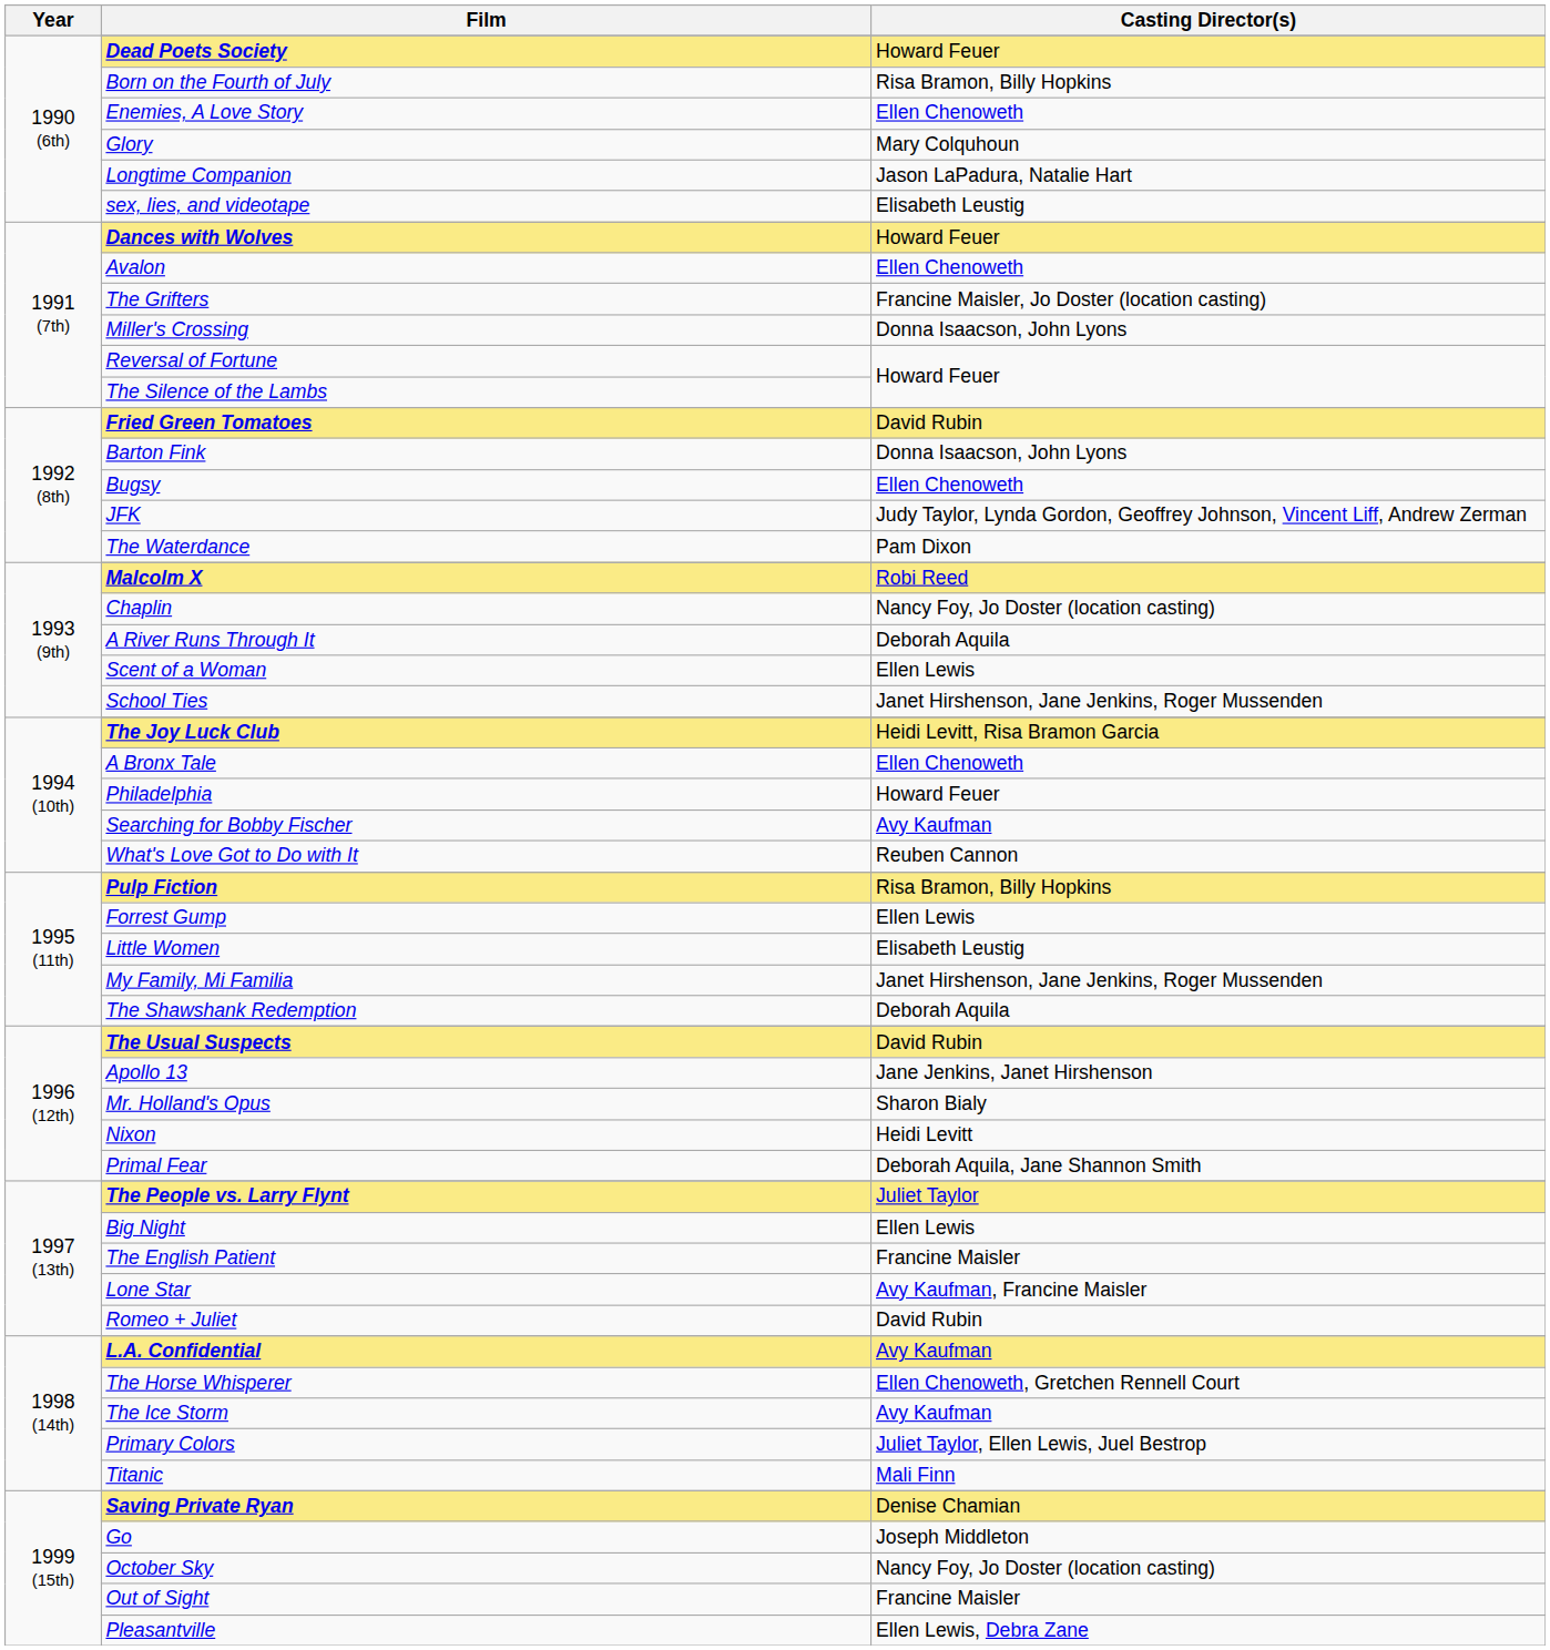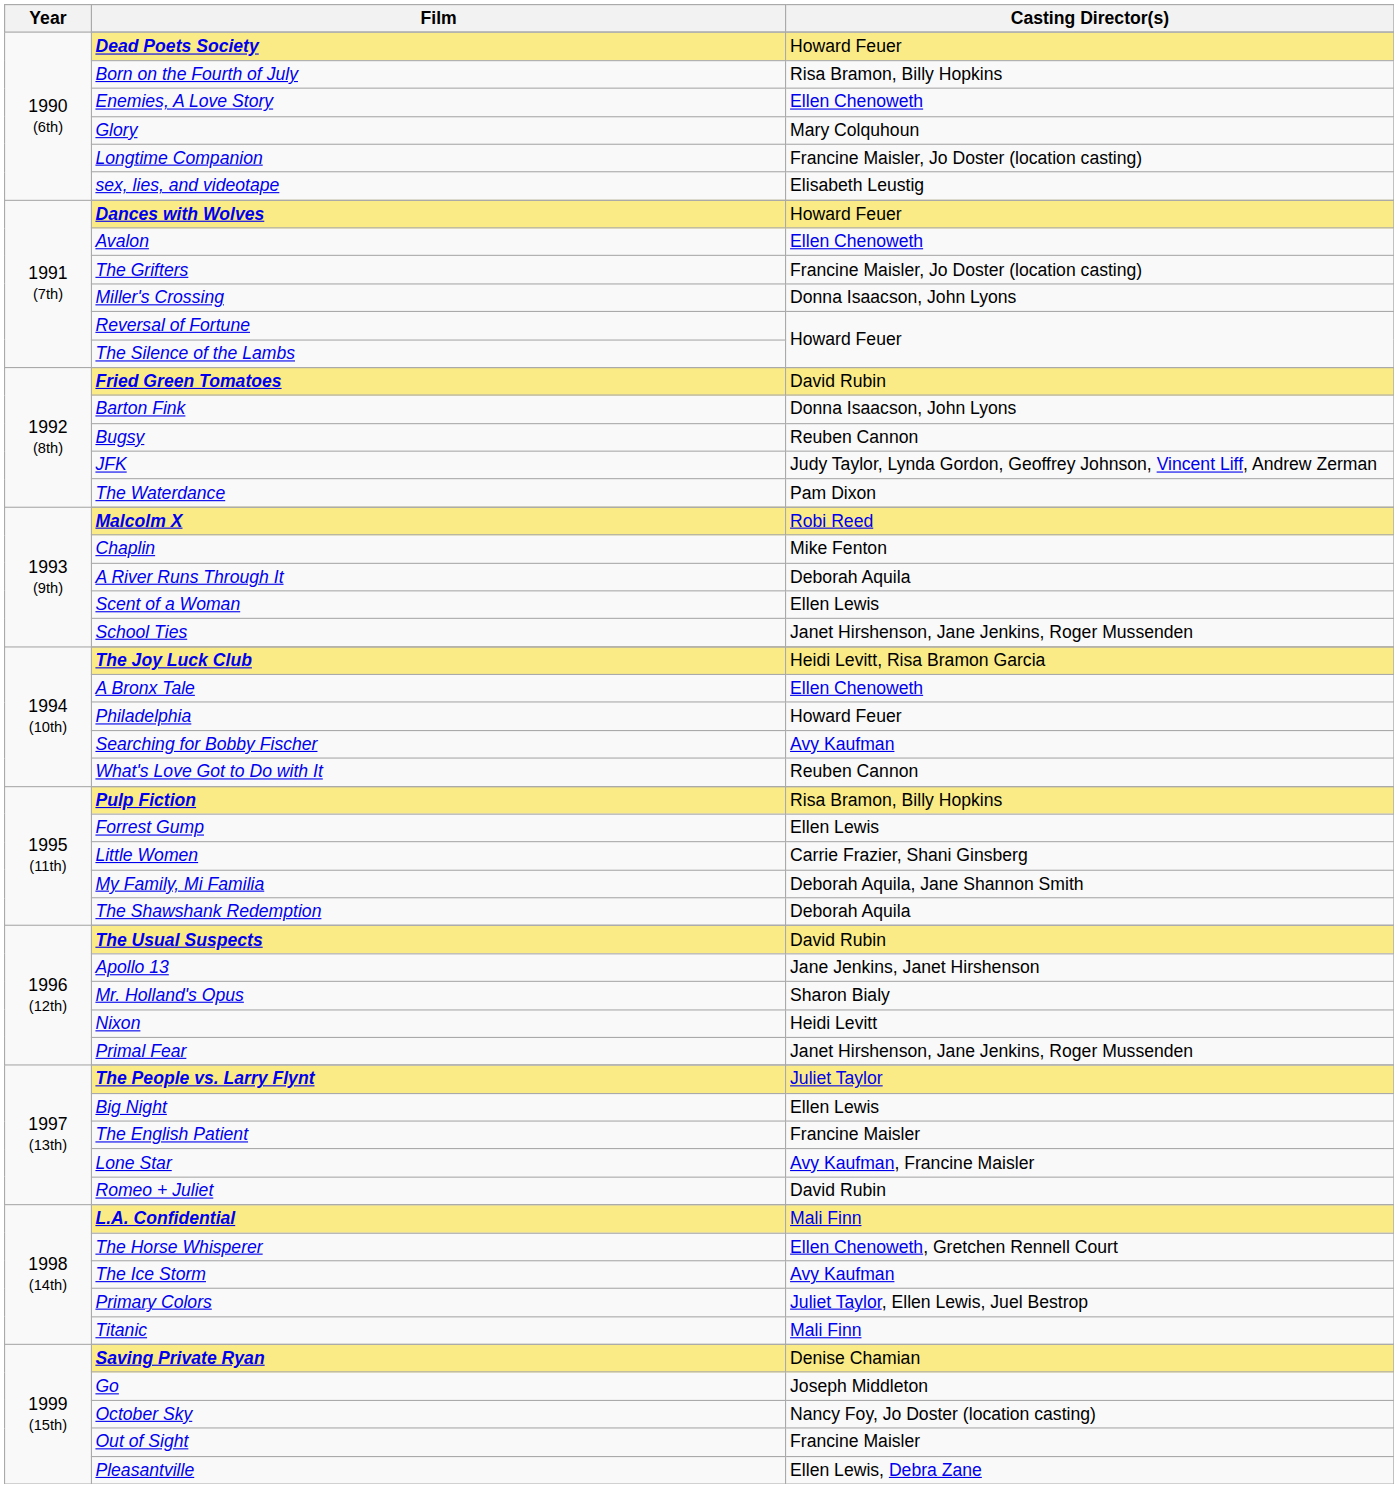Longtime Companion | Casting Director(s): Jason LaPadura, Natalie Hart -> Francine Maisler, Jo Doster (location casting)
Bugsy | Casting Director(s): Ellen Chenoweth -> Reuben Cannon
Chaplin | Casting Director(s): Nancy Foy, Jo Doster (location casting) -> Mike Fenton
Little Women | Casting Director(s): Elisabeth Leustig -> Carrie Frazier, Shani Ginsberg
My Family, Mi Familia | Casting Director(s): Janet Hirshenson, Jane Jenkins, Roger Mussenden -> Deborah Aquila, Jane Shannon Smith
Primal Fear | Casting Director(s): Deborah Aquila, Jane Shannon Smith -> Janet Hirshenson, Jane Jenkins, Roger Mussenden
L.A. Confidential | Casting Director(s): Avy Kaufman -> Mali Finn
